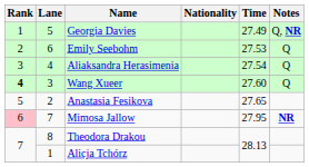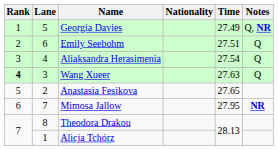Emily Seebohm | Time: 27.53 -> 27.51
Wang Xueer | Time: 27.60 -> 27.63
Mimosa Jallow | Rank: pink background -> no background
